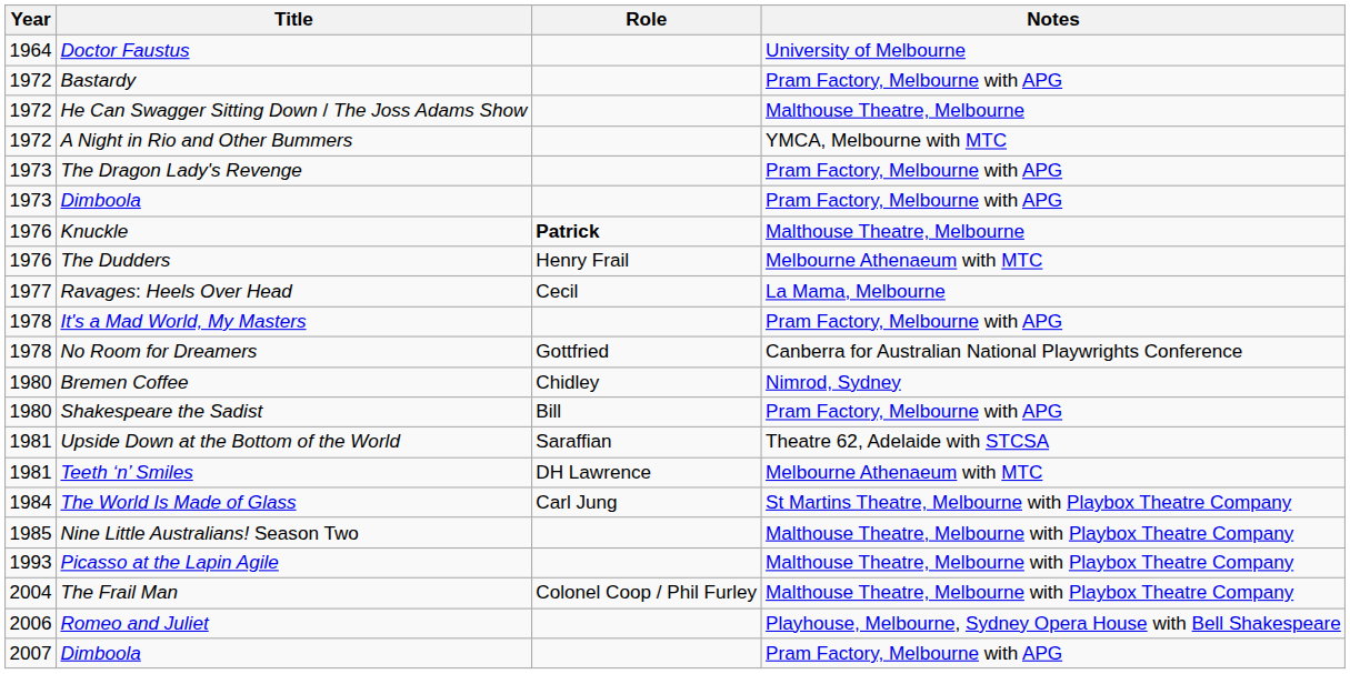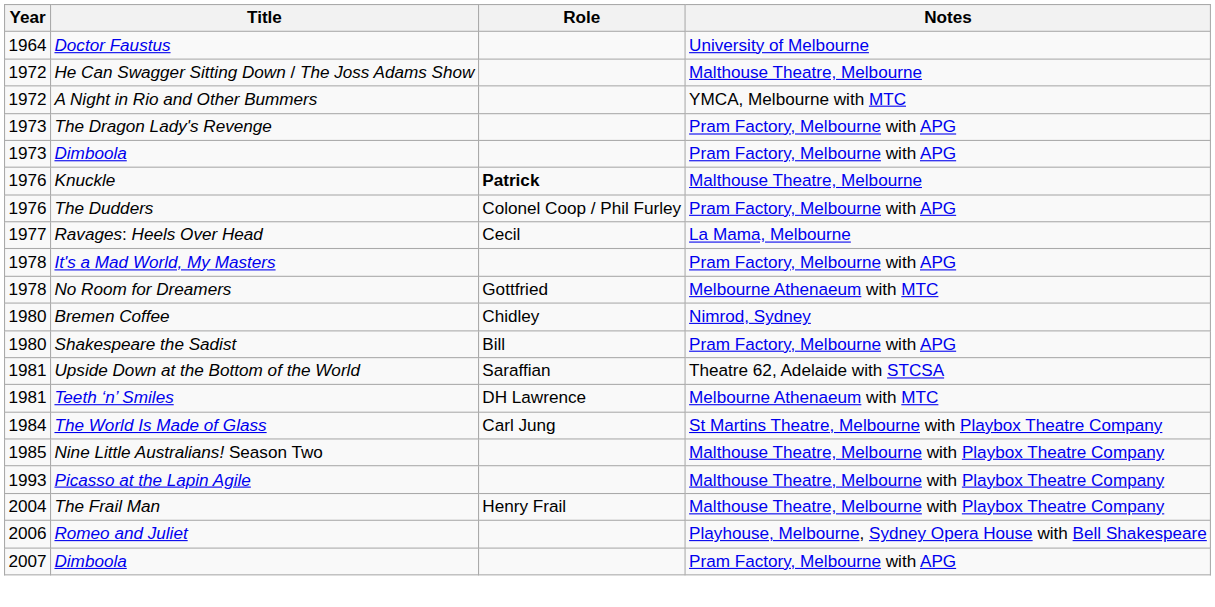- row: 1972 | Bastardy | Pram Factory, Melbourne with APG
The Dudders | Role: Henry Frail -> Colonel Coop / Phil Furley
The Dudders | Notes: Melbourne Athenaeum with MTC -> Pram Factory, Melbourne with APG
No Room for Dreamers | Notes: Canberra for Australian National Playwrights Conference -> Melbourne Athenaeum with MTC
The Frail Man | Role: Colonel Coop / Phil Furley -> Henry Frail
